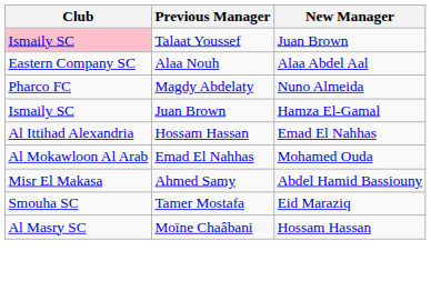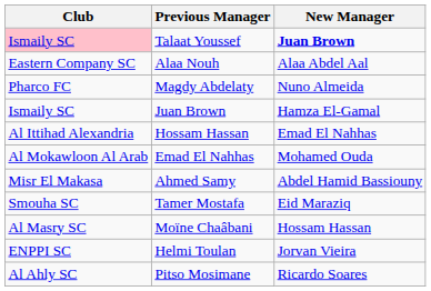Talaat Youssef | New Manager: normal -> bold
+ row: ENPPI SC | Helmi Toulan | Jorvan Vieira
+ row: Al Ahly SC | Pitso Mosimane | Ricardo Soares
